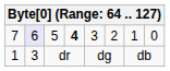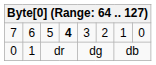5 | column 2: lavender background -> no background
dr | column 1: 1 -> 0
dr | column 2: 3 -> 1
